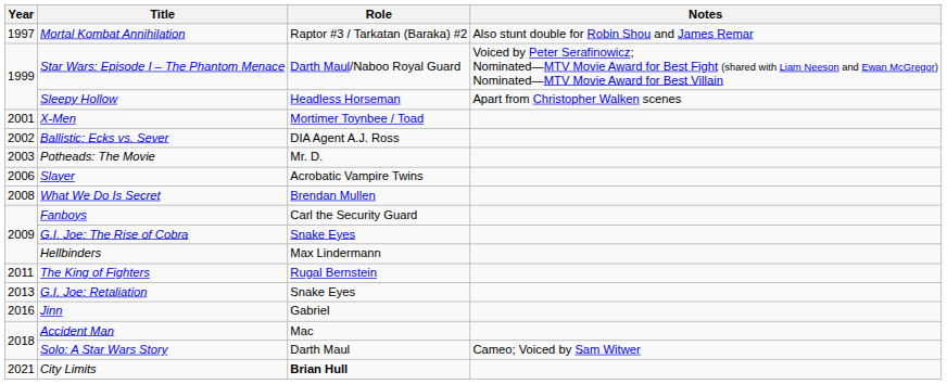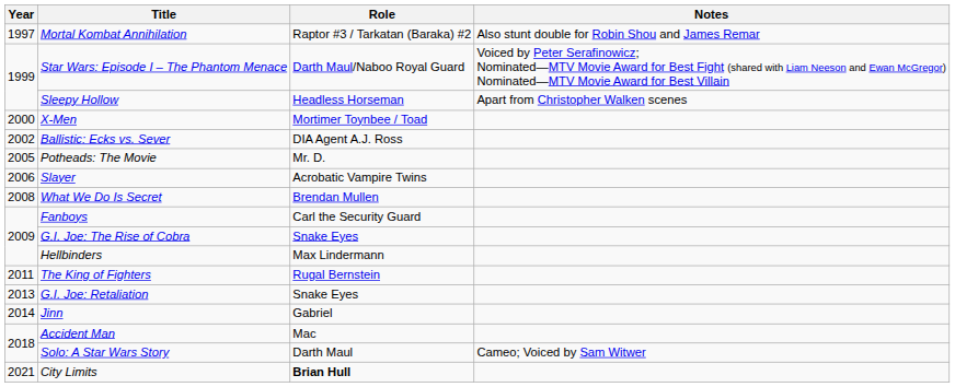X-Men | Year: 2001 -> 2000
Potheads: The Movie | Year: 2003 -> 2005
Jinn | Year: 2016 -> 2014
